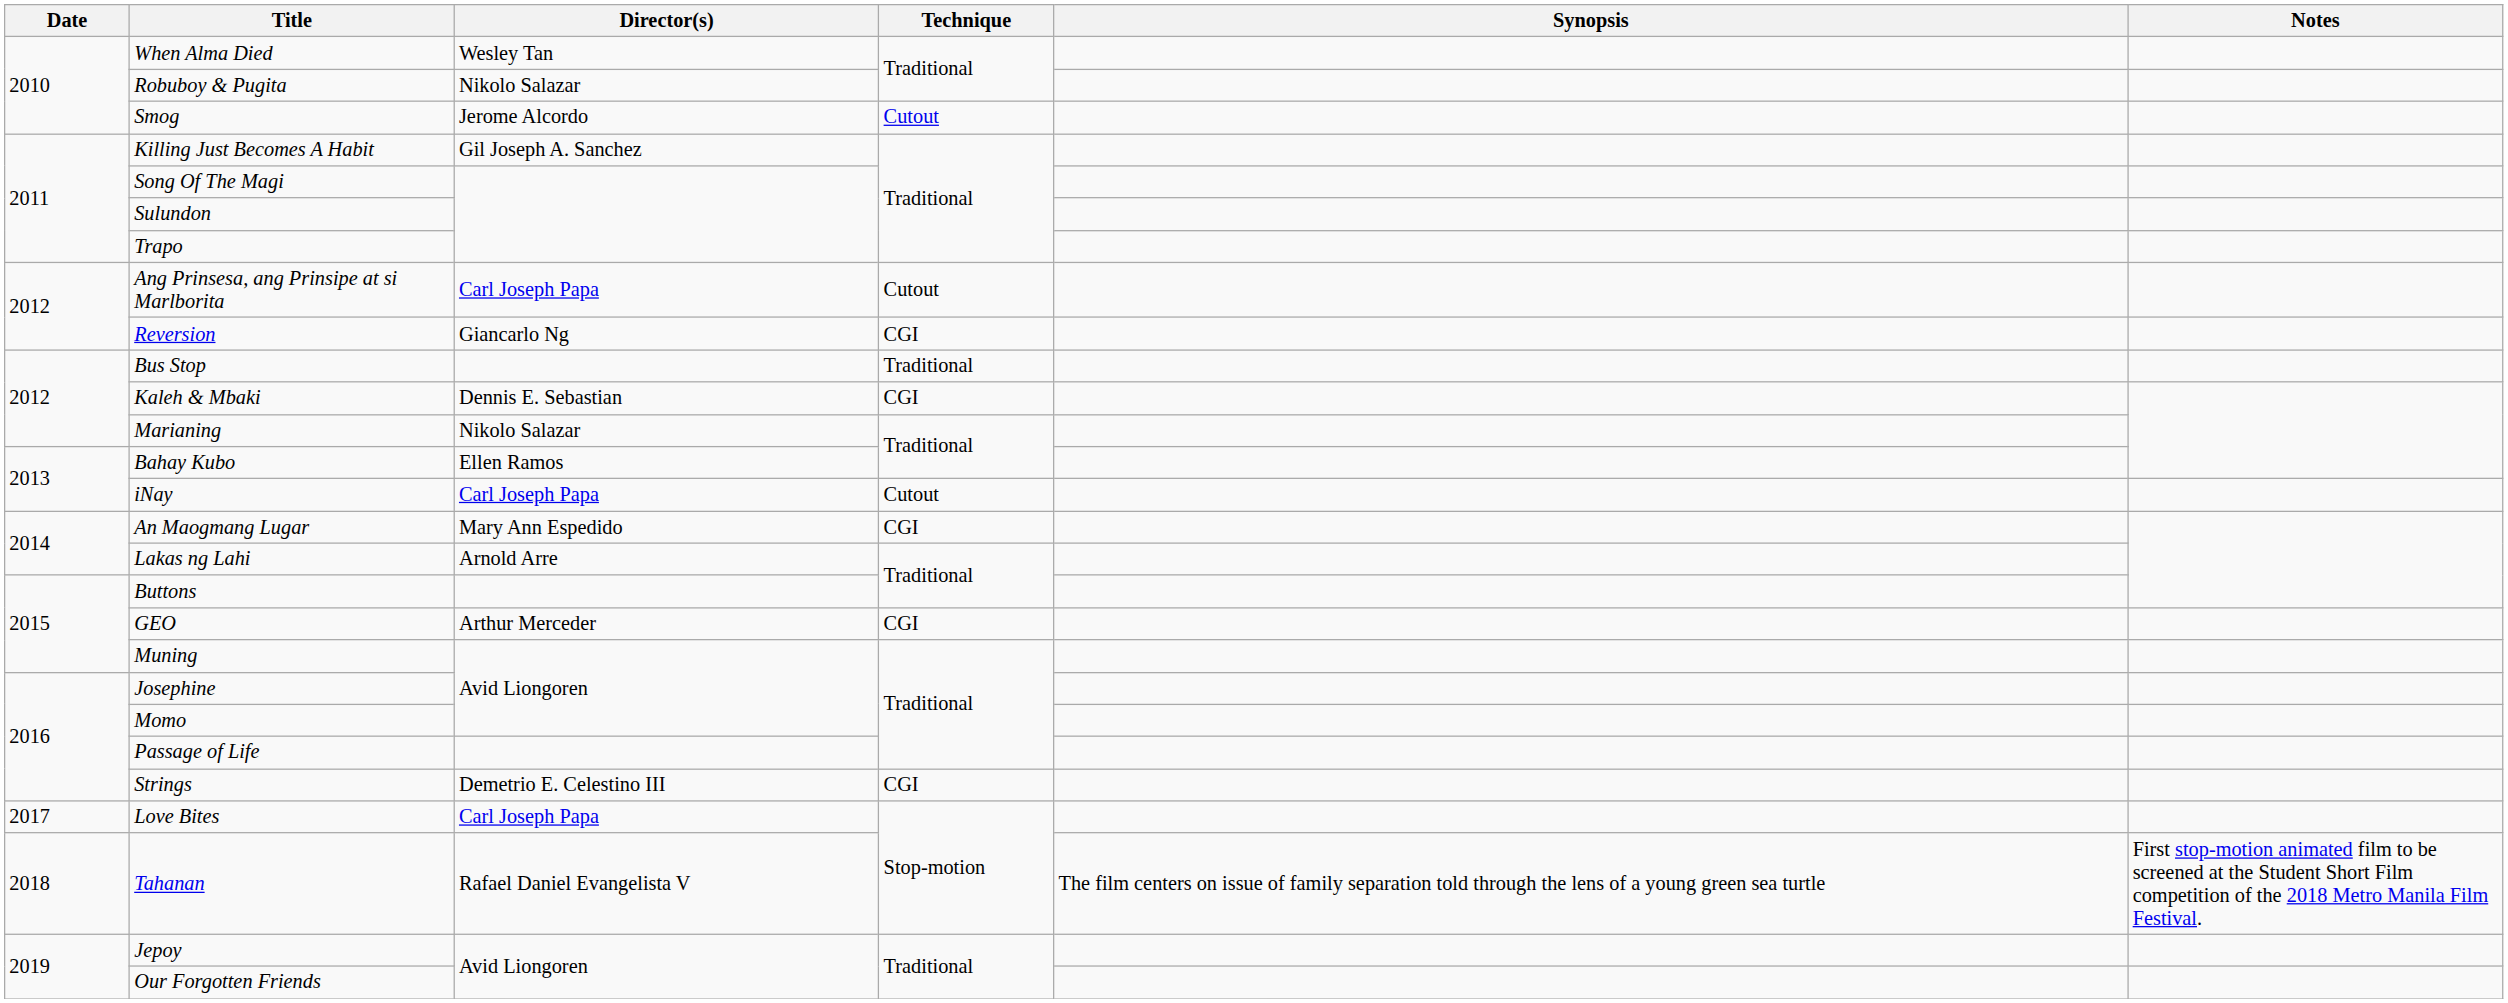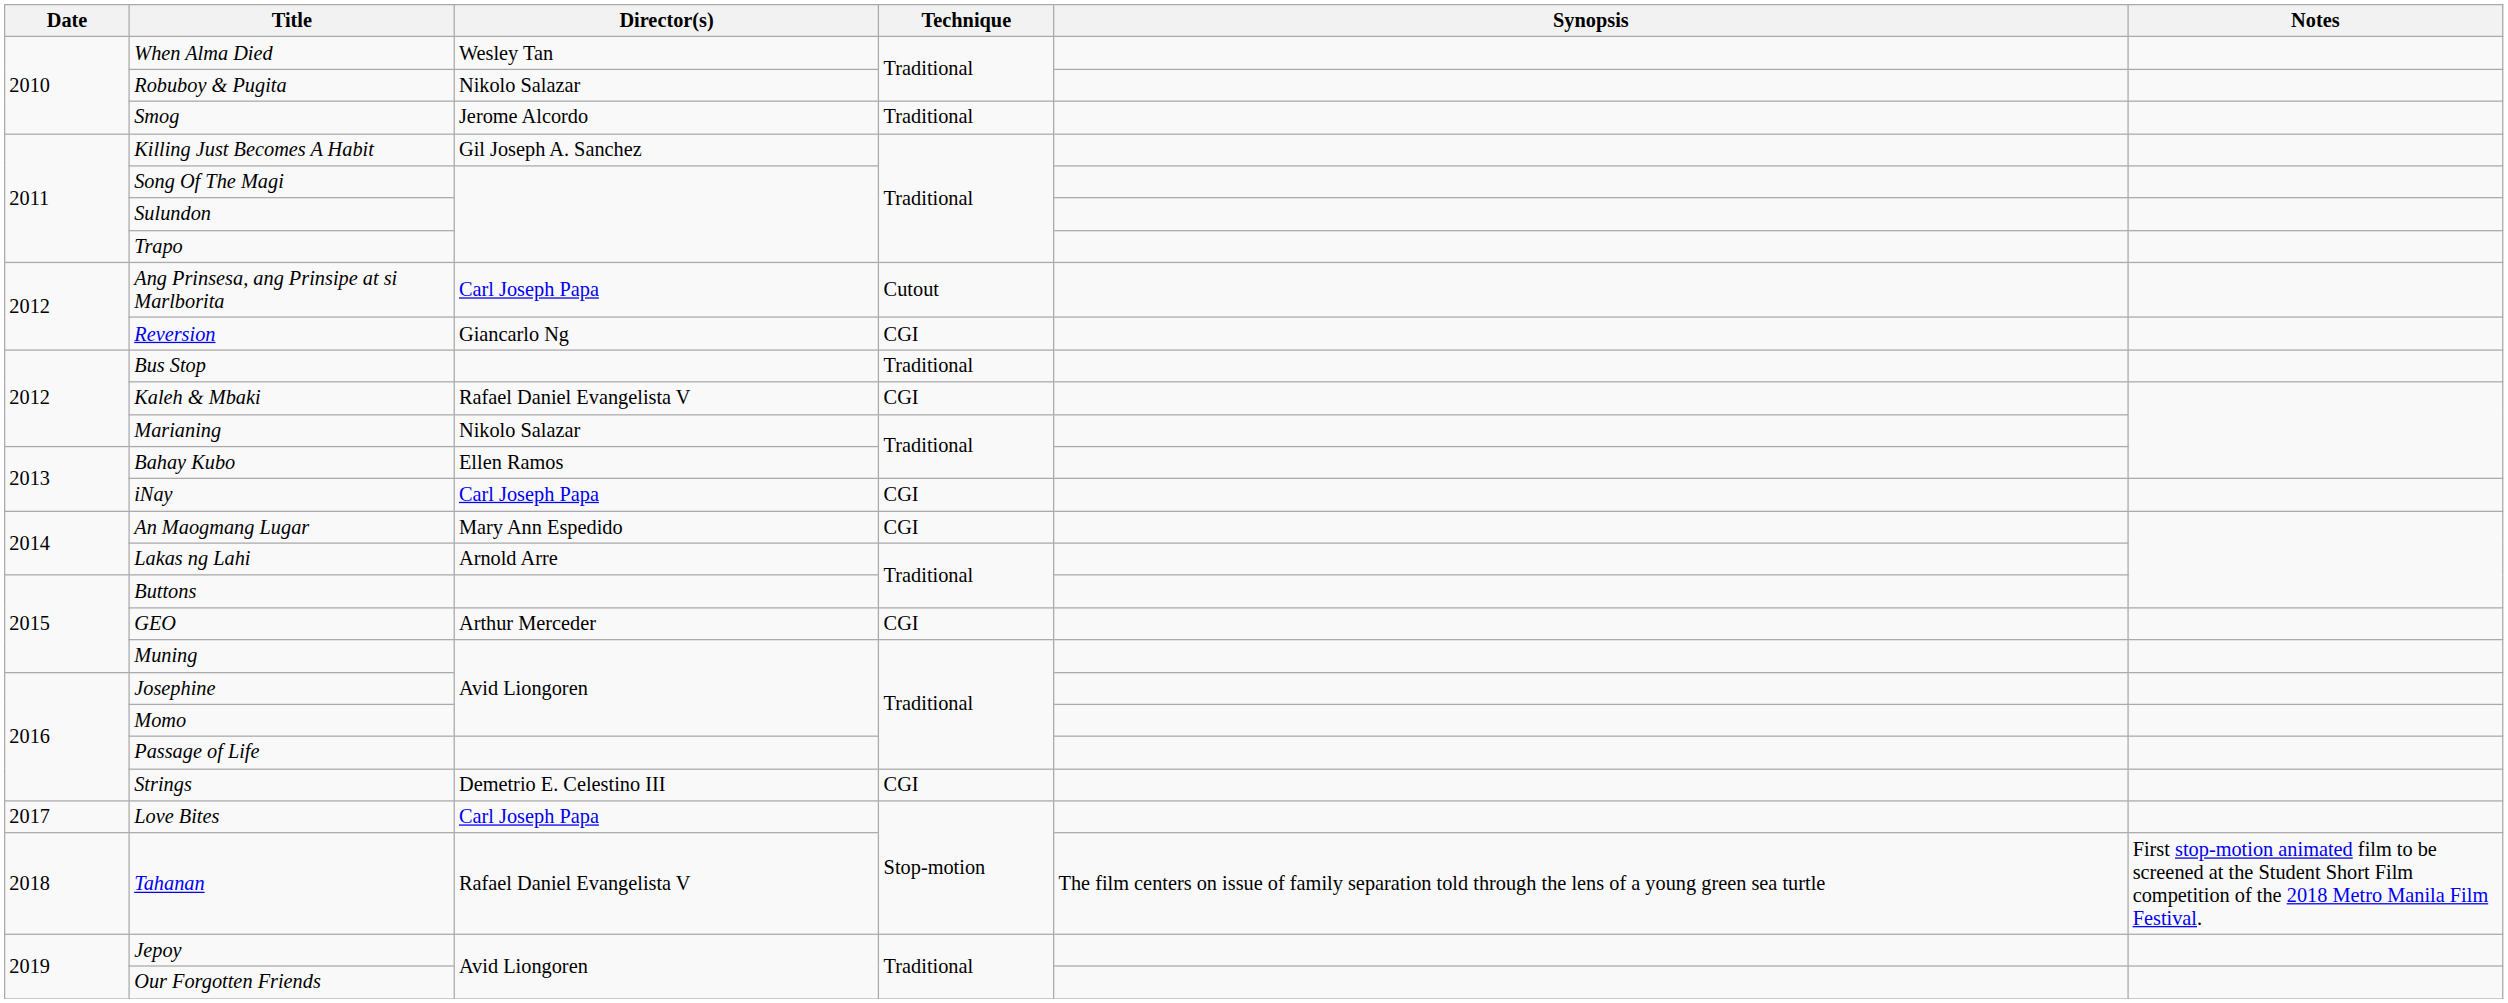Smog | Technique: Cutout -> Traditional
Kaleh & Mbaki | Director(s): Dennis E. Sebastian -> Rafael Daniel Evangelista V
iNay | Technique: Cutout -> CGI
